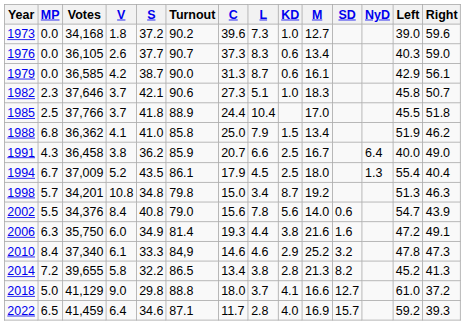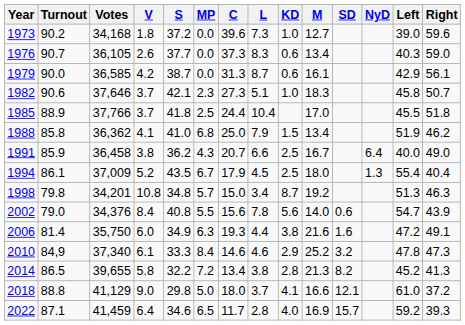columns swapped: Turnout <-> MP
2018 | SD: 12.7 -> 12.1
